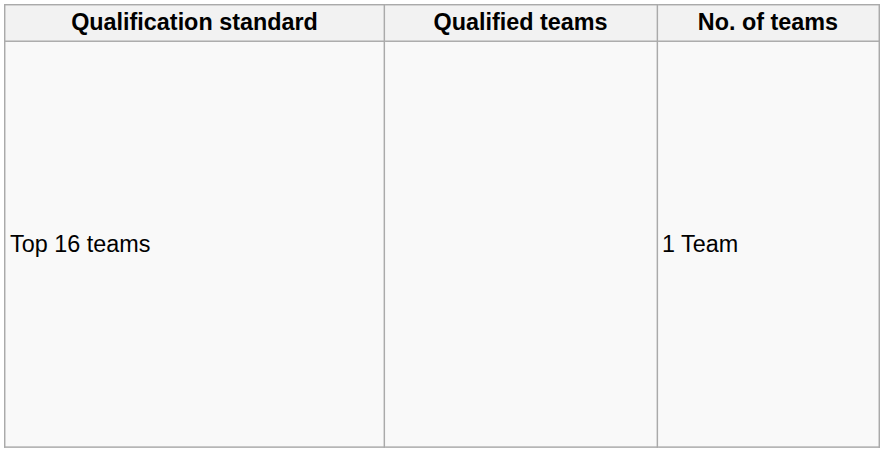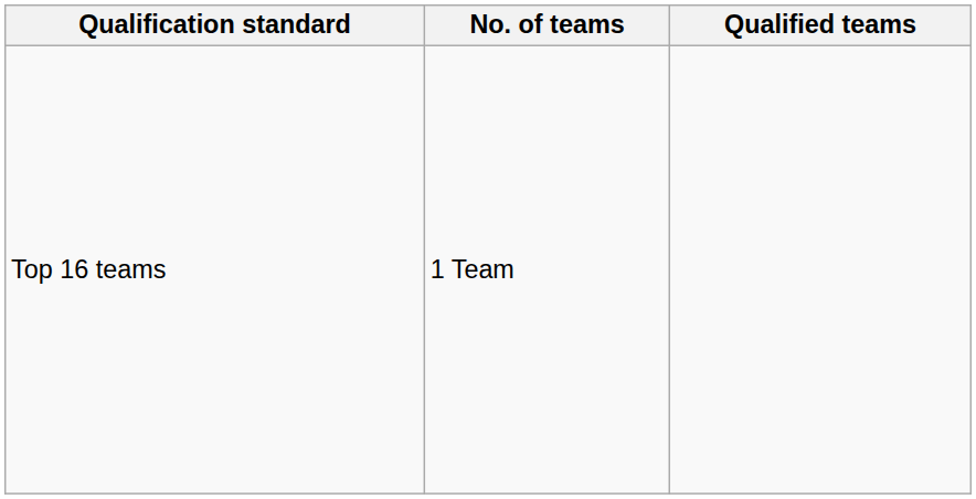columns swapped: No. of teams <-> Qualified teams
